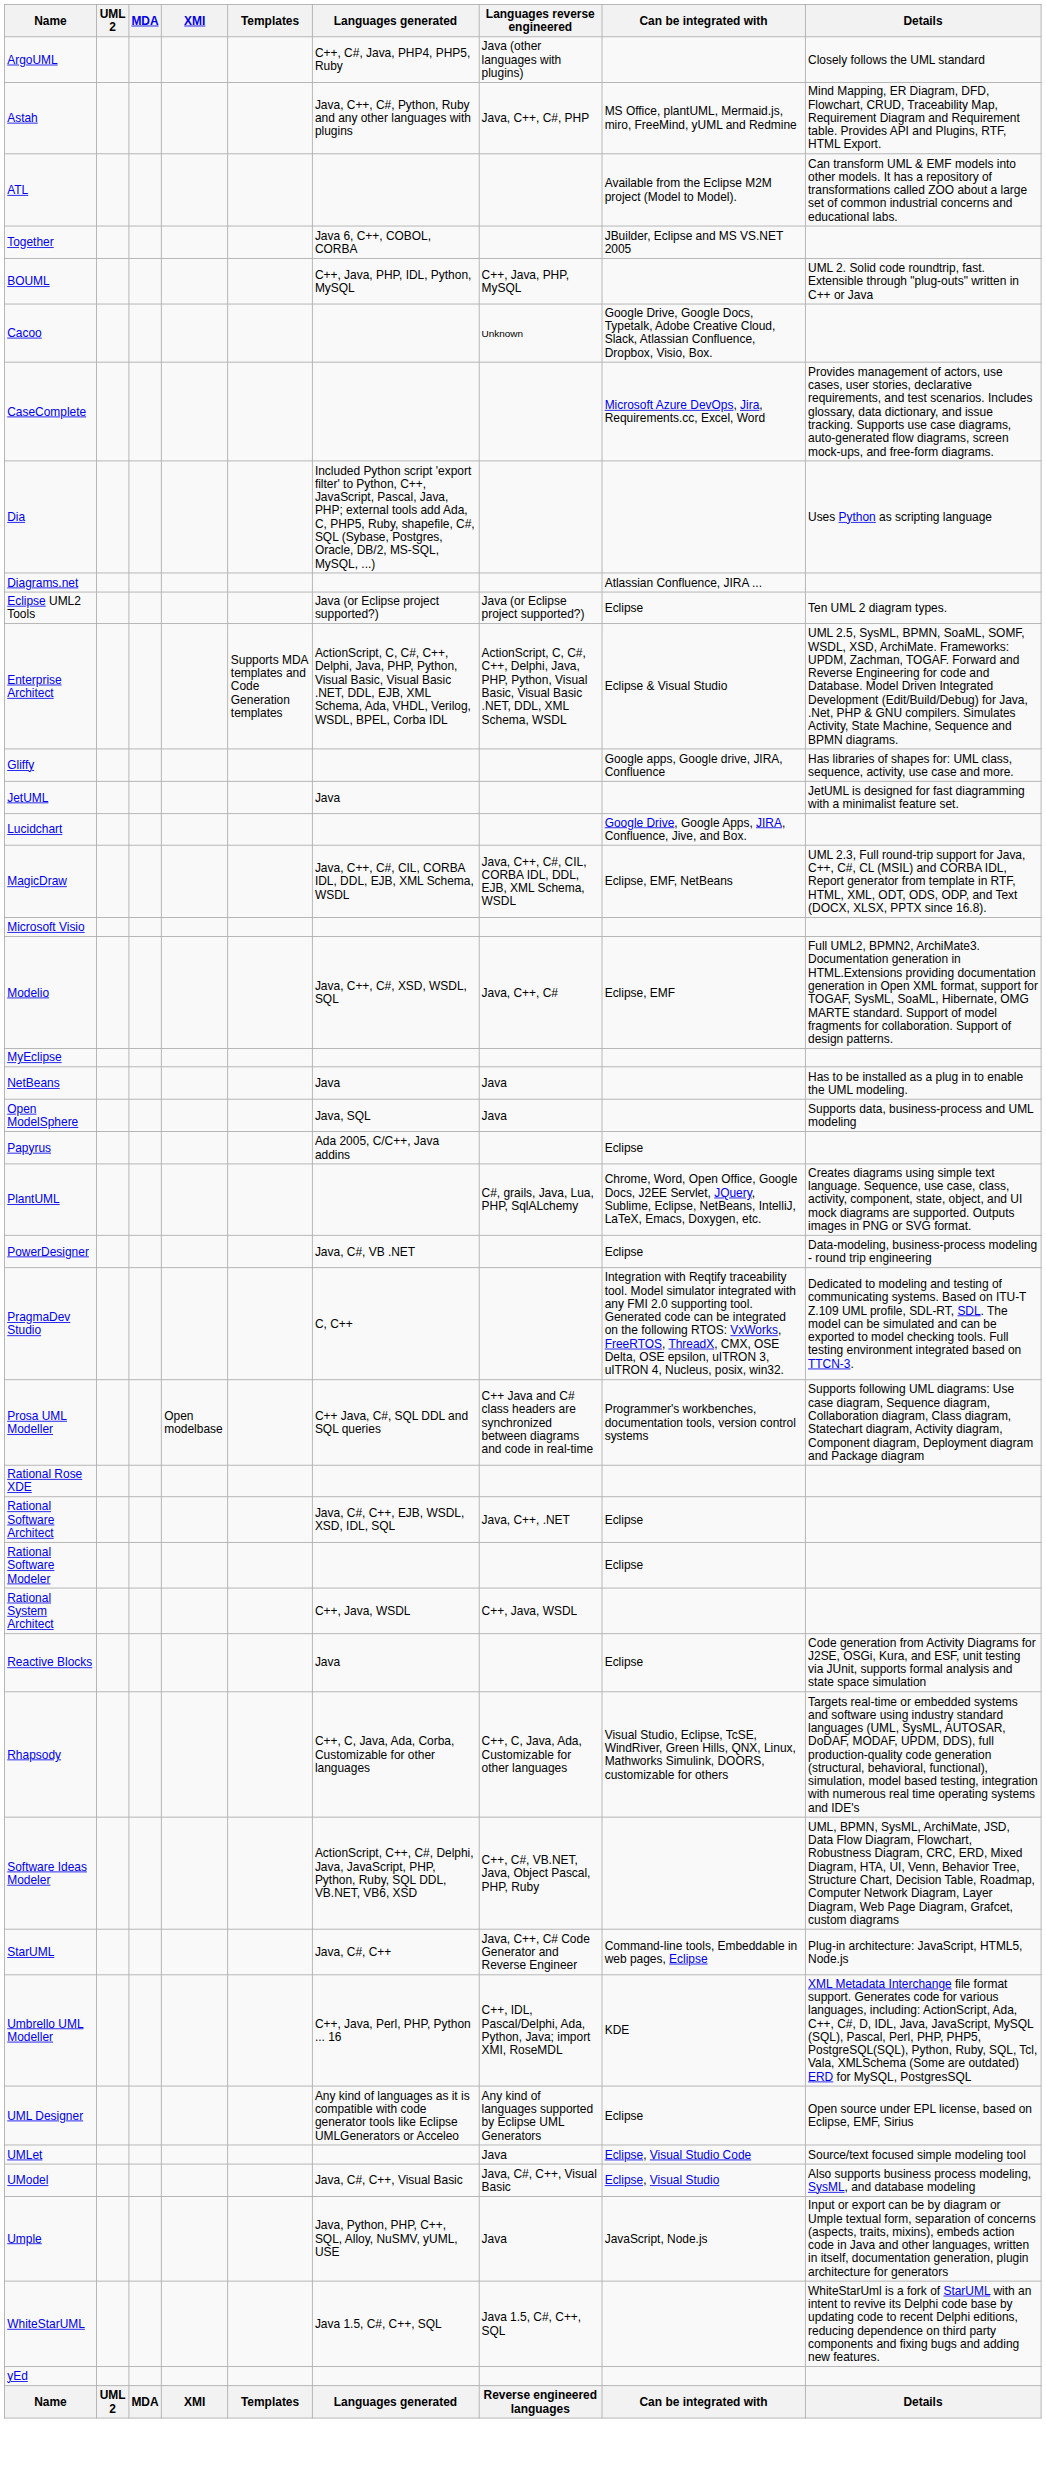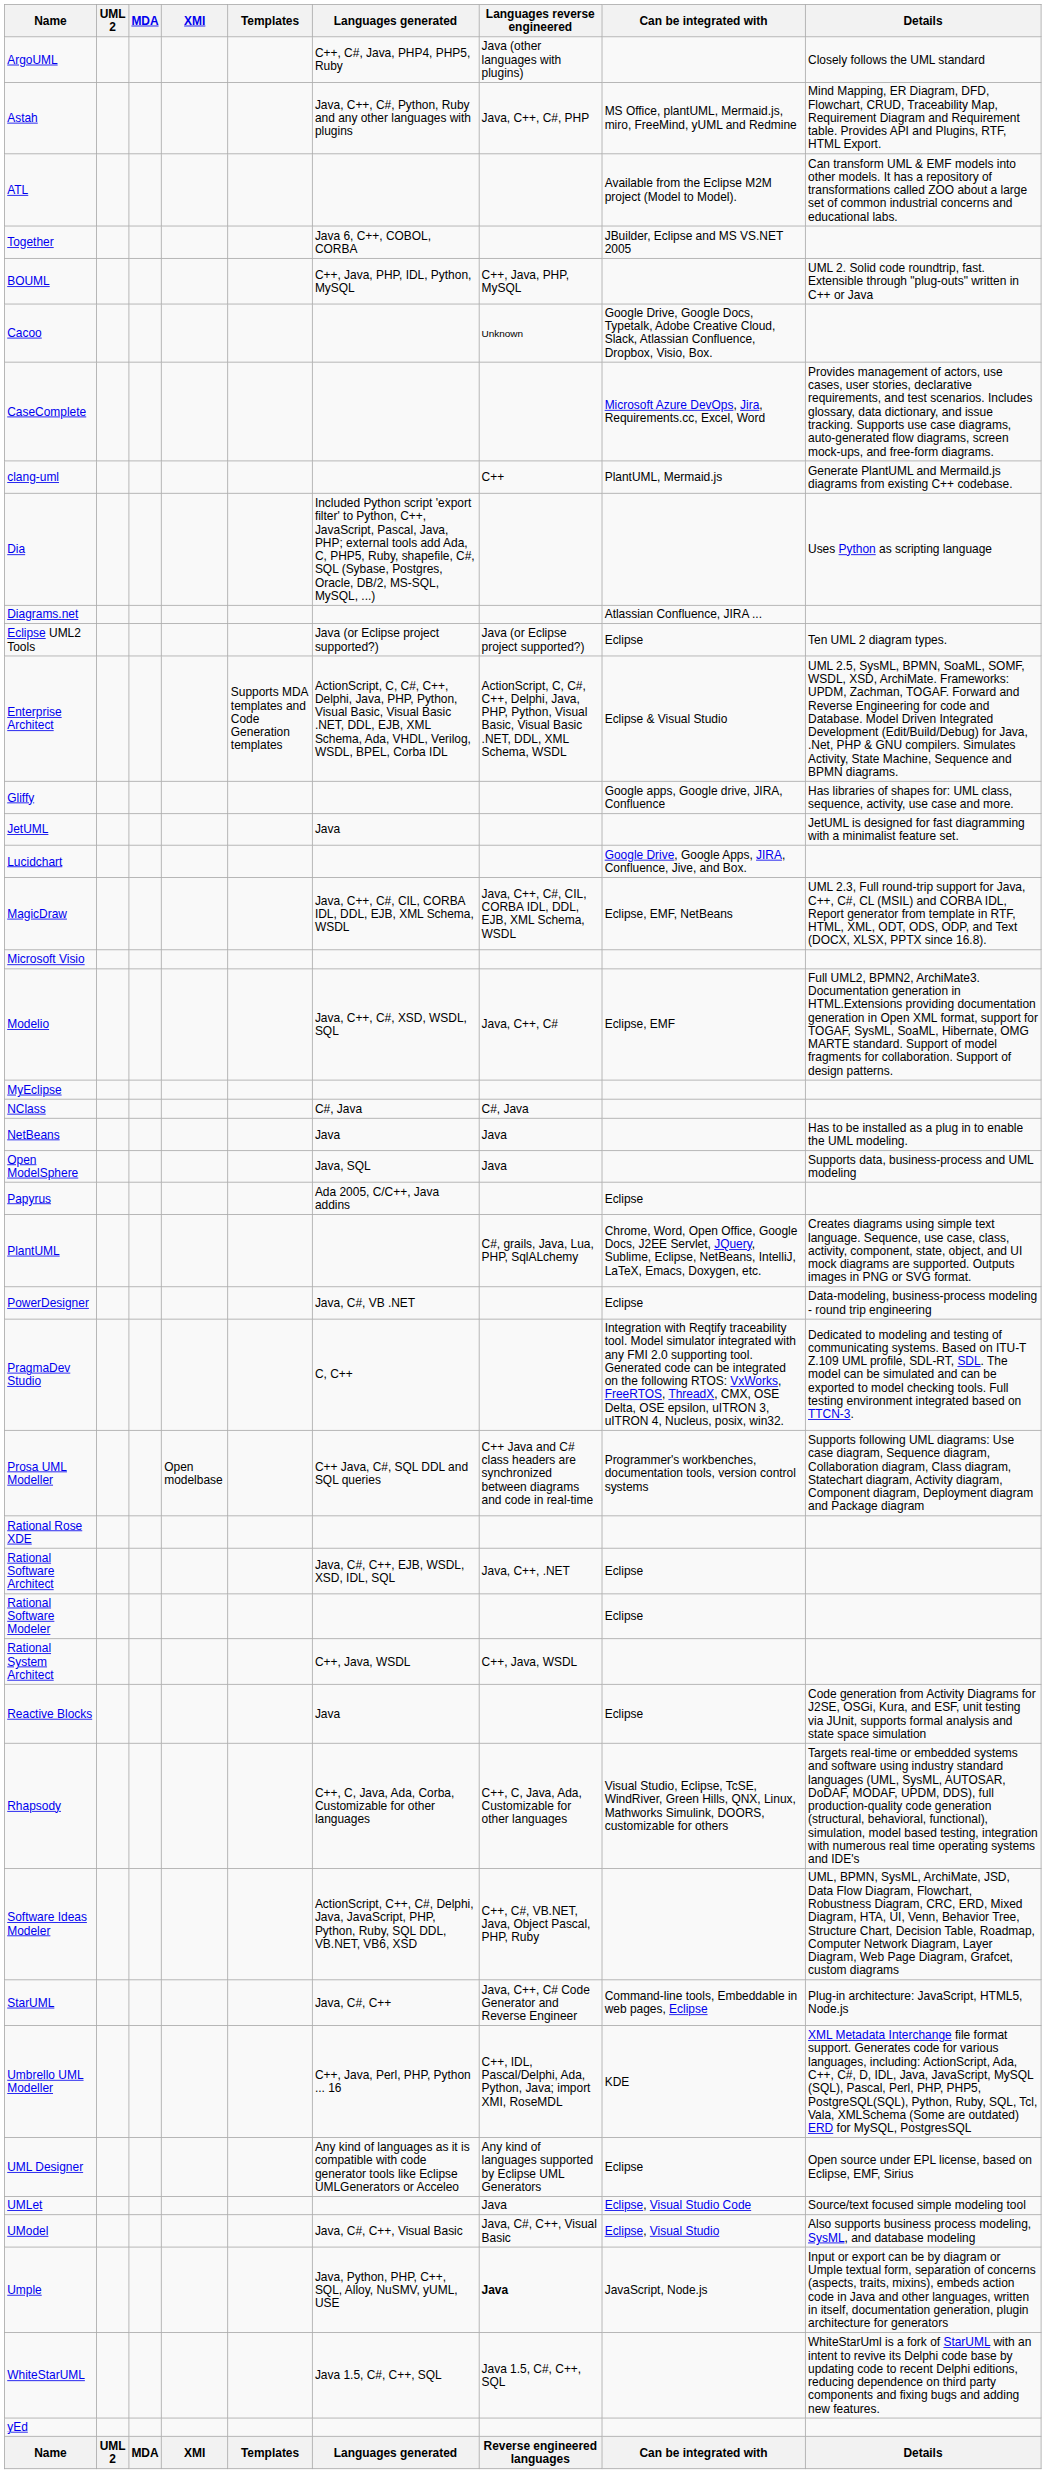+ row: clang-uml | C++ | PlantUML, Mermaid.js | Generate PlantUML and Mermaild.js diagrams from existing C++ codebase.
+ row: NClass | C#, Java | C#, Java
Umple | Languages reverse engineered: normal -> bold
